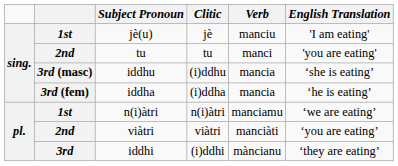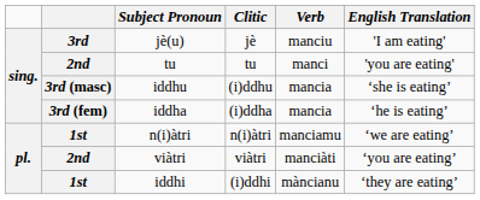jè(u) | column 2: 1st -> 3rd
iddhi | column 2: 3rd -> 1st
